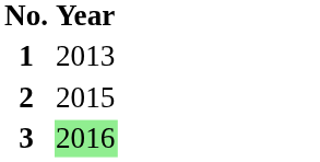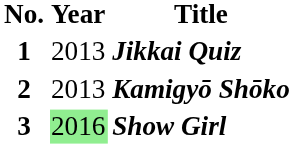+ column: Title | Jikkai Quiz | Kamigyō Shōko | Show Girl
2 | Year: 2015 -> 2013
